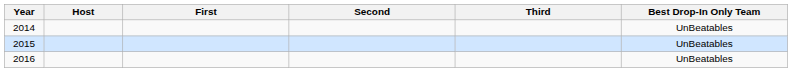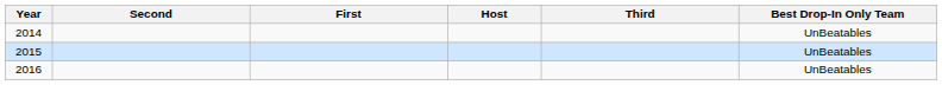columns swapped: Host <-> Second
